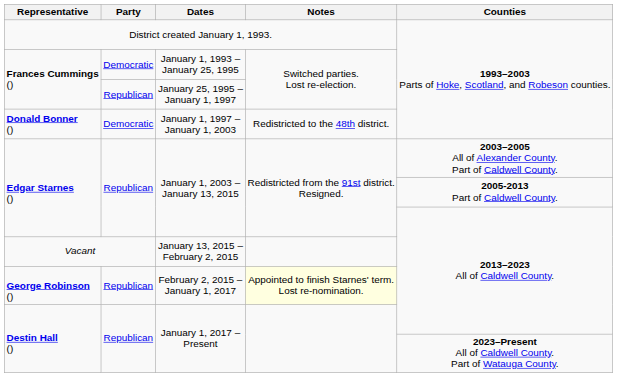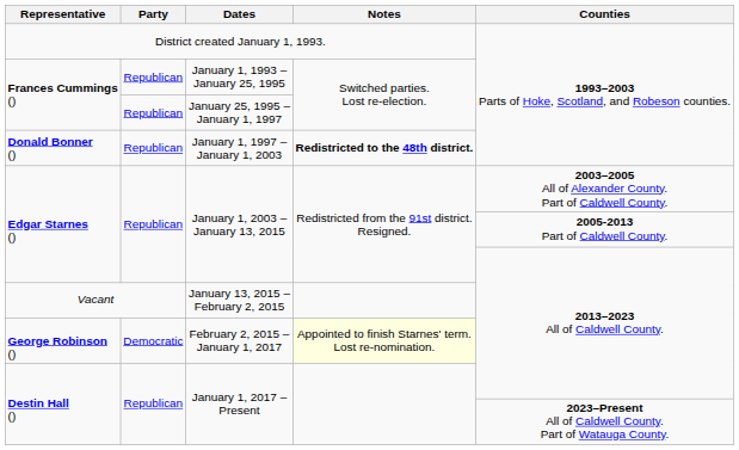January 1, 1993 – January 25, 1995 | Party: Democratic -> Republican
January 1, 1997 – January 1, 2003 | Party: Democratic -> Republican
January 1, 1997 – January 1, 2003 | Notes: normal -> bold
February 2, 2015 – January 1, 2017 | Party: Republican -> Democratic
